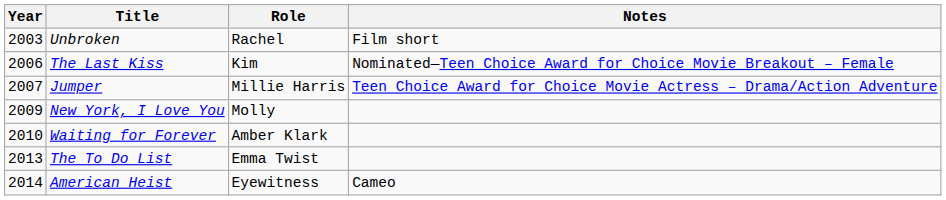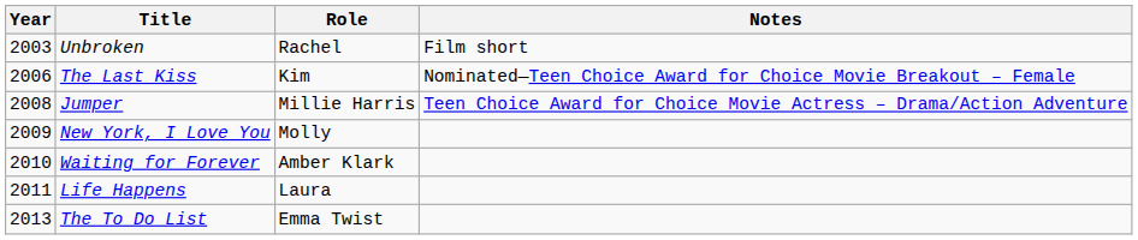Jumper | Year: 2007 -> 2008
+ row: 2011 | Life Happens | Laura
- row: 2014 | American Heist | Eyewitness | Cameo
